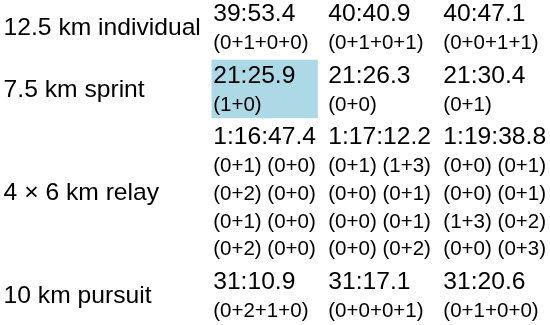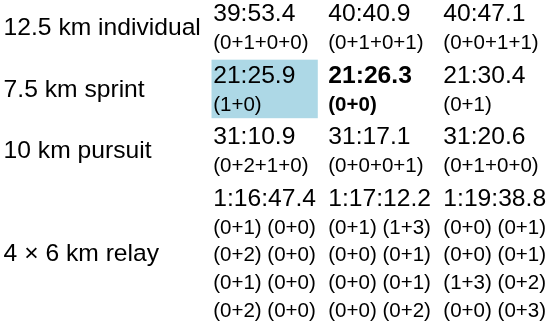7.5 km sprint | column 5: normal -> bold
rows swapped: 10 km pursuit <-> 4 × 6 km relay
